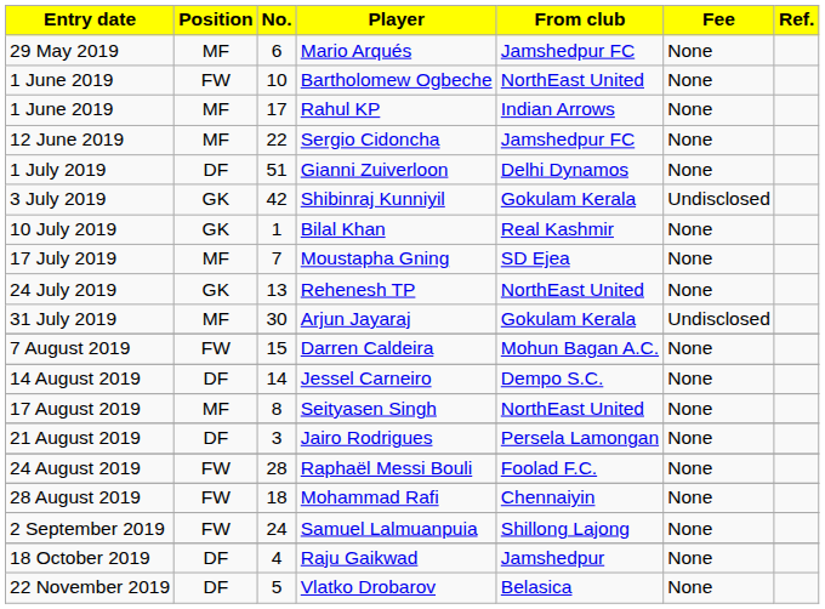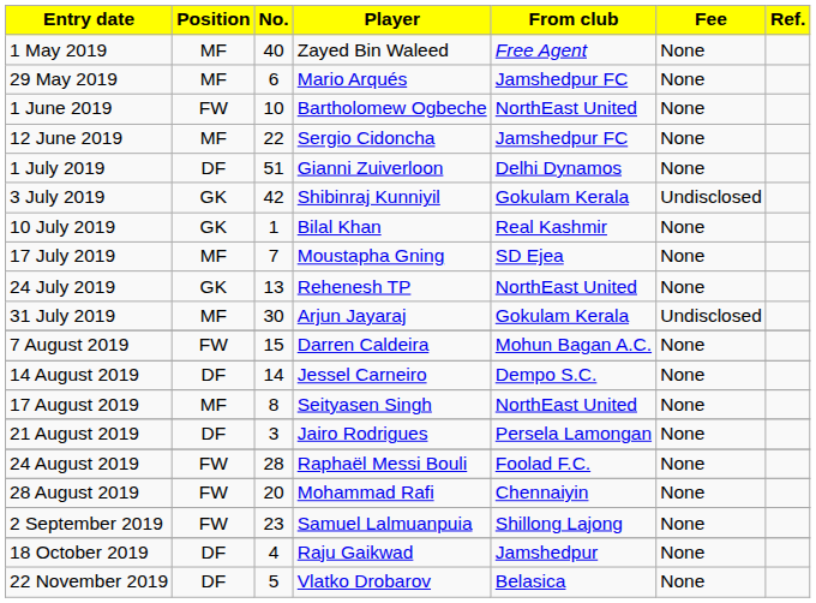+ row: 1 May 2019 | MF | 40 | Zayed Bin Waleed | Free Agent | None
- row: 1 June 2019 | MF | 17 | Rahul KP | Indian Arrows | None
Mohammad Rafi | No.: 18 -> 20
Samuel Lalmuanpuia | No.: 24 -> 23
